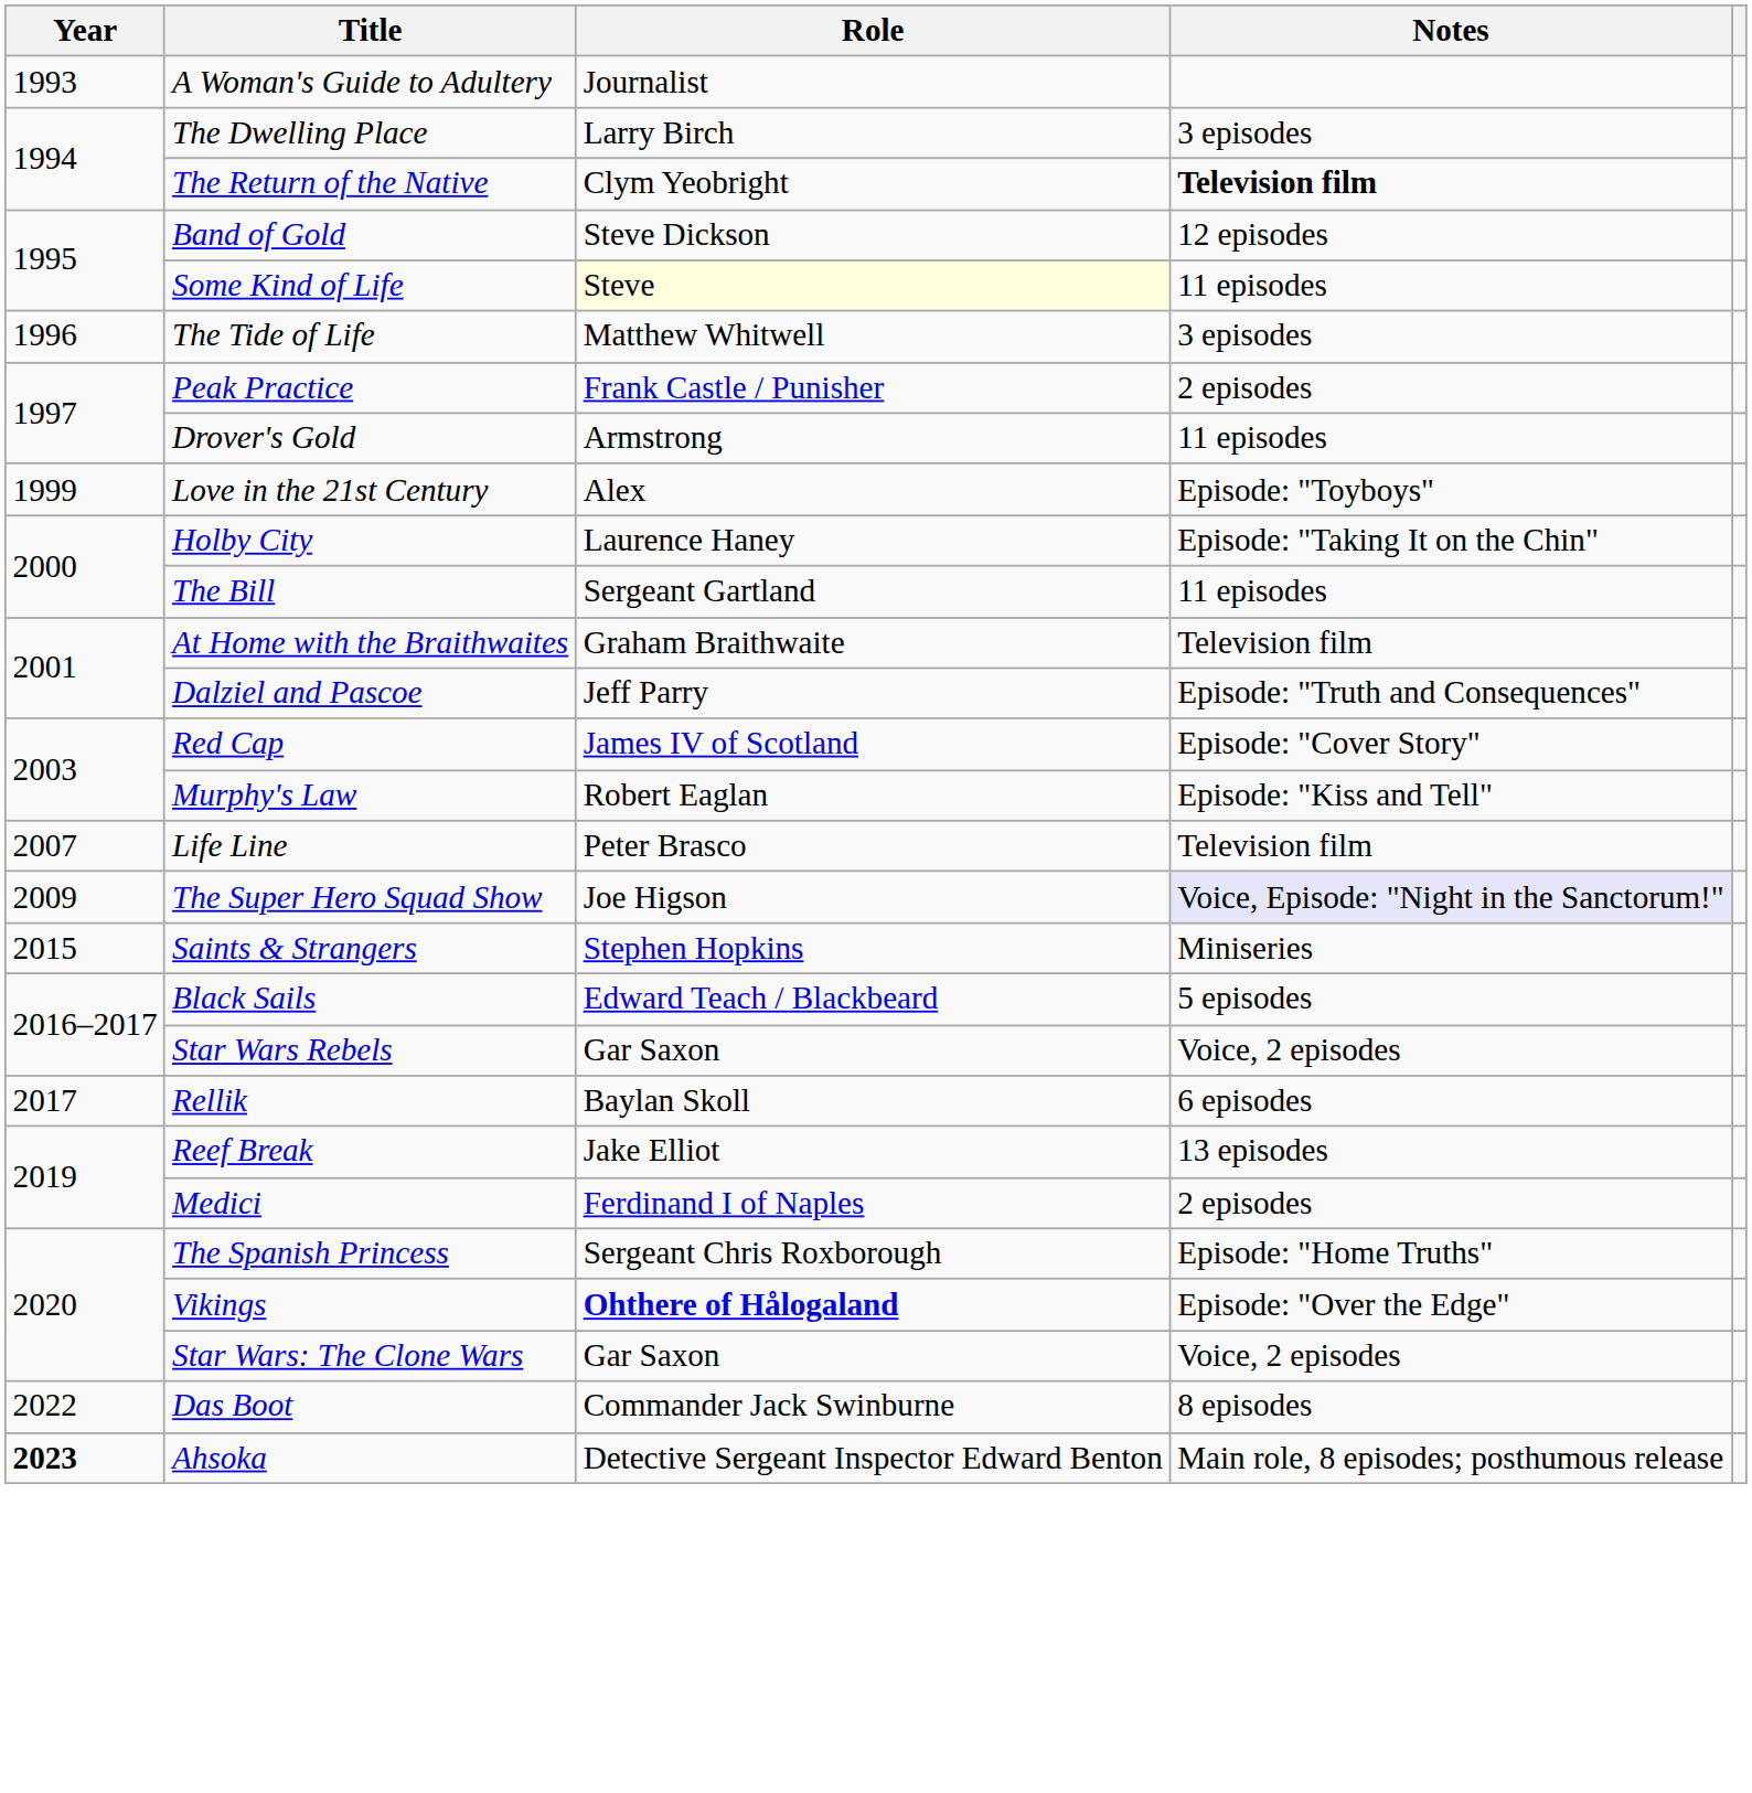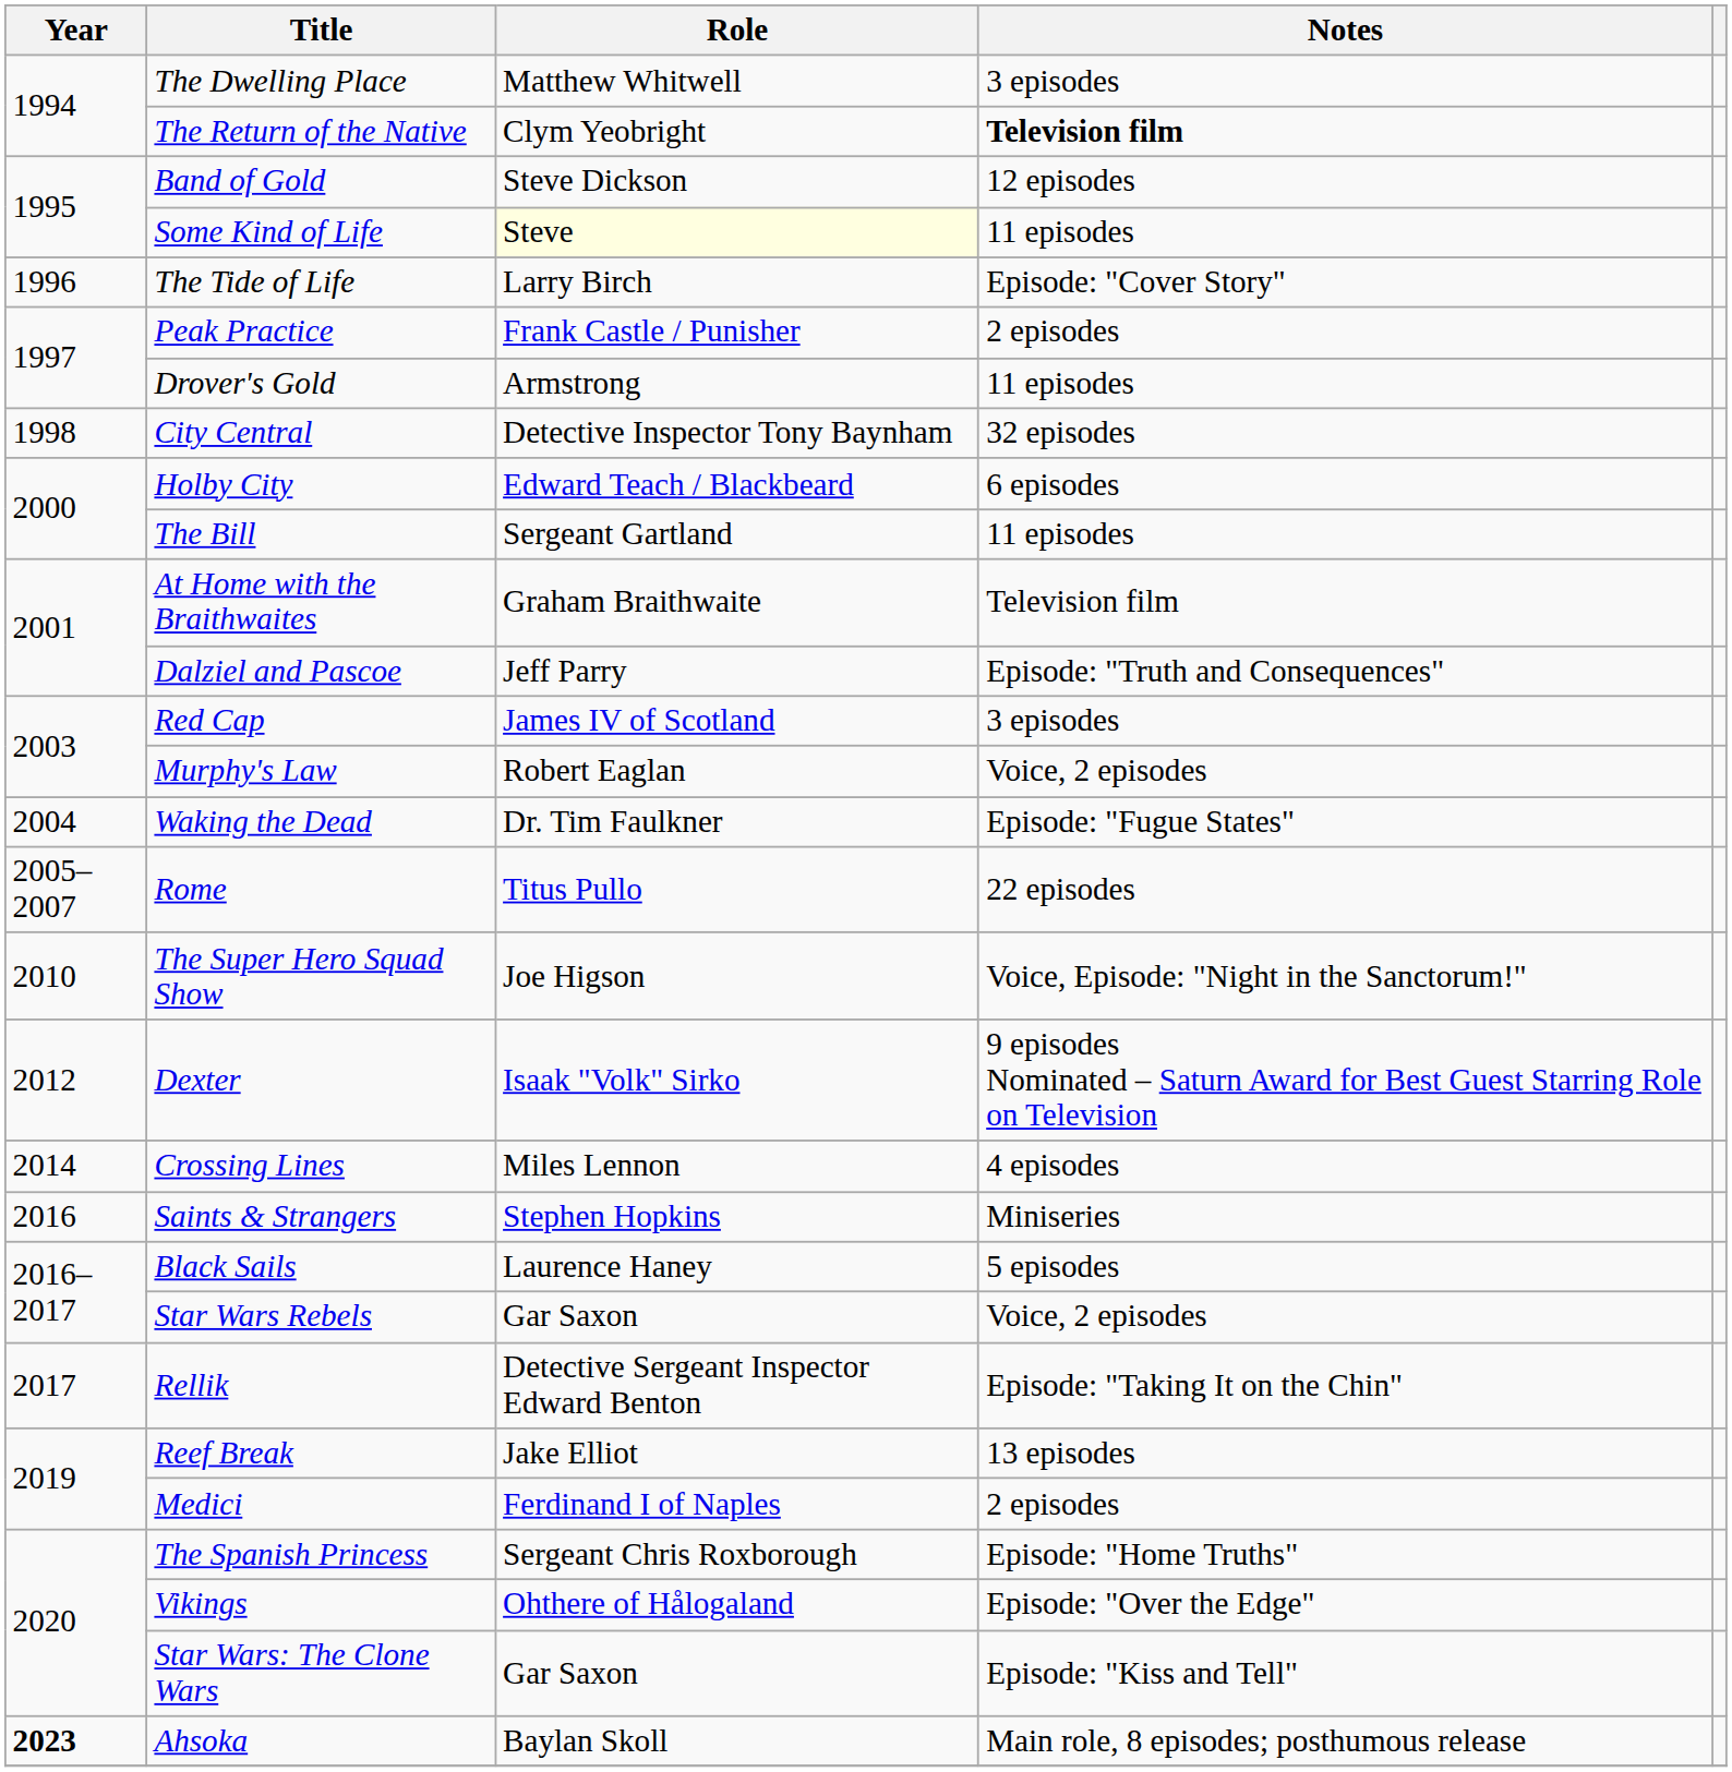- row: 1993 | A Woman's Guide to Adultery | Journalist
The Dwelling Place | Role: Larry Birch -> Matthew Whitwell
The Tide of Life | Role: Matthew Whitwell -> Larry Birch
The Tide of Life | Notes: 3 episodes -> Episode: "Cover Story"
+ row: 1998 | City Central | Detective Inspector Tony Baynham | 32 episodes
- row: 1999 | Love in the 21st Century | Alex | Episode: "Toyboys"
Holby City | Role: Laurence Haney -> Edward Teach / Blackbeard
Holby City | Notes: Episode: "Taking It on the Chin" -> 6 episodes
Red Cap | Notes: Episode: "Cover Story" -> 3 episodes
Murphy's Law | Notes: Episode: "Kiss and Tell" -> Voice, 2 episodes
+ row: 2004 | Waking the Dead | Dr. Tim Faulkner | Episode: "Fugue States"
+ row: 2005–2007 | Rome | Titus Pullo | 22 episodes
- row: 2007 | Life Line | Peter Brasco | Television film
The Super Hero Squad Show | Year: 2009 -> 2010
The Super Hero Squad Show | Notes: lavender background -> no background
+ row: 2012 | Dexter | Isaak "Volk" Sirko | 9 episodes Nominated – Saturn Award for Best Guest Starring Role on Television
+ row: 2014 | Crossing Lines | Miles Lennon | 4 episodes
Saints & Strangers | Year: 2015 -> 2016
Black Sails | Role: Edward Teach / Blackbeard -> Laurence Haney
Rellik | Role: Baylan Skoll -> Detective Sergeant Inspector Edward Benton
Rellik | Notes: 6 episodes -> Episode: "Taking It on the Chin"
Vikings | Role: bold -> normal
Star Wars: The Clone Wars | Notes: Voice, 2 episodes -> Episode: "Kiss and Tell"
- row: 2022 | Das Boot | Commander Jack Swinburne | 8 episodes
Ahsoka | Role: Detective Sergeant Inspector Edward Benton -> Baylan Skoll
